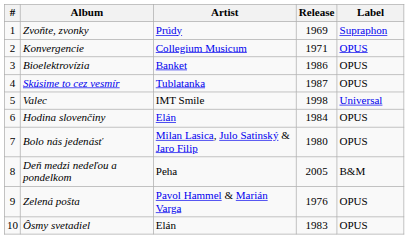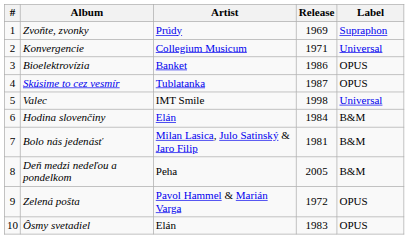Konvergencie | Label: OPUS -> Universal
Hodina slovenčiny | Label: OPUS -> B&M
Bolo nás jedenásť | Release: 1980 -> 1981
Bolo nás jedenásť | Label: OPUS -> B&M
Zelená pošta | Release: 1976 -> 1972
